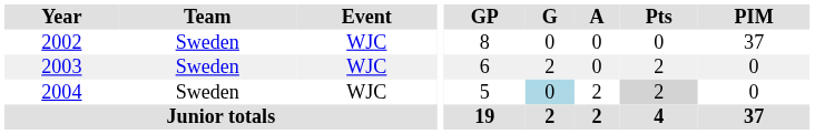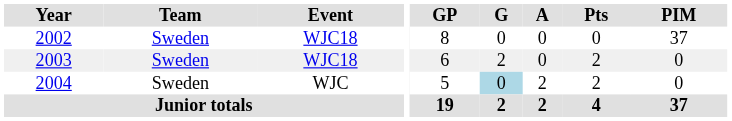2002 | Event: WJC -> WJC18
2003 | Event: WJC -> WJC18
2004 | Pts: lightgrey background -> no background
